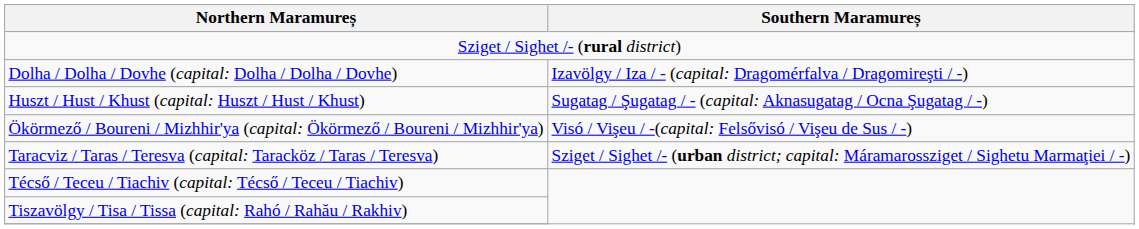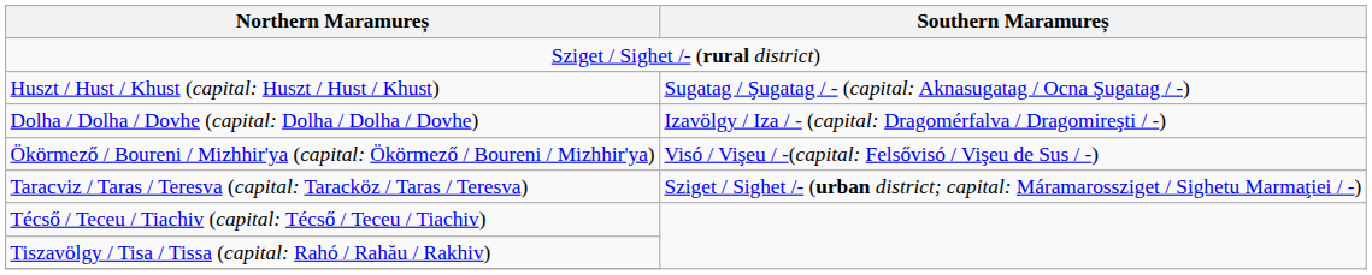rows swapped: Dolha / Dolha / Dovhe (capital: Dolha / Dolha / Dovhe) <-> Huszt / Hust / Khust (capital: Huszt / Hust / Khust)
